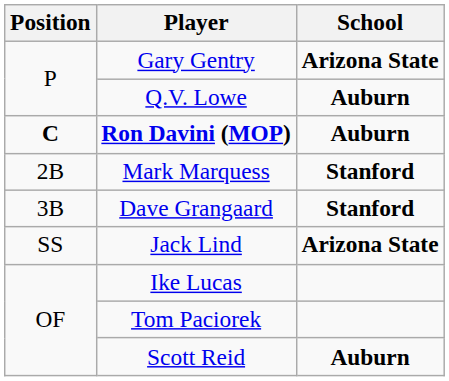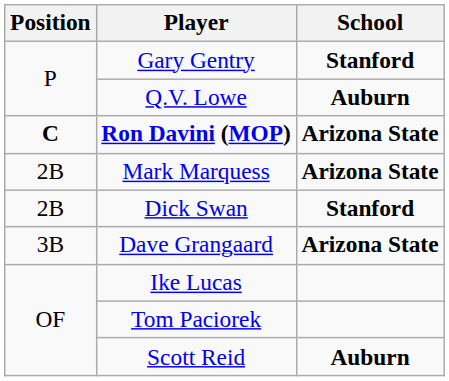Gary Gentry | School: Arizona State -> Stanford
Ron Davini (MOP) | School: Auburn -> Arizona State
Mark Marquess | School: Stanford -> Arizona State
+ row: 2B | Dick Swan | Stanford
Dave Grangaard | School: Stanford -> Arizona State
- row: SS | Jack Lind | Arizona State
